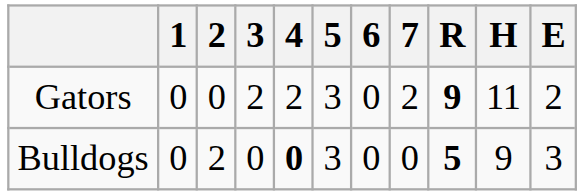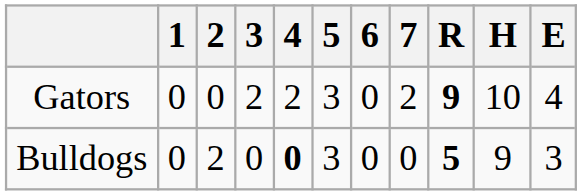Gators | H: 11 -> 10
Gators | E: 2 -> 4
